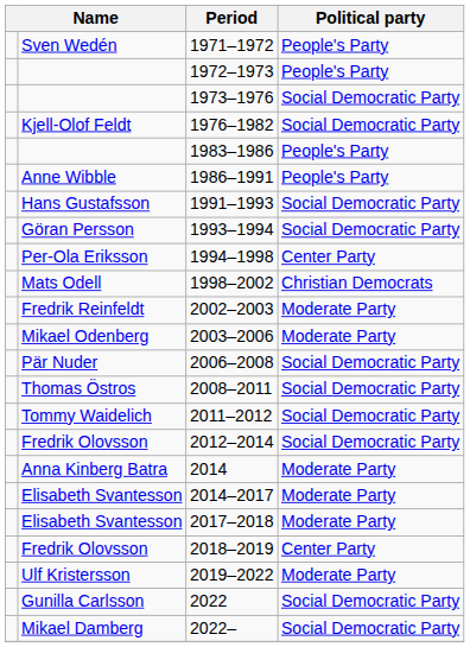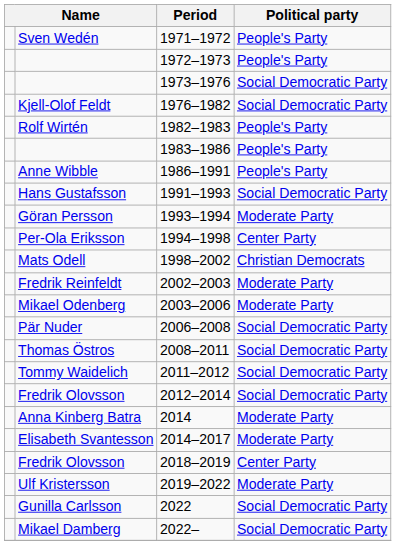+ row: Rolf Wirtén | 1982–1983 | People's Party
1993–1994 | Political party: Social Democratic Party -> Moderate Party
- row: Elisabeth Svantesson | 2017–2018 | Moderate Party
